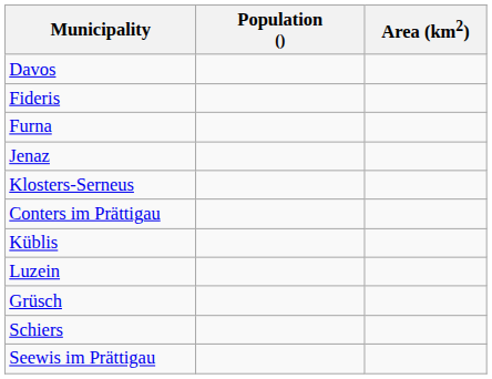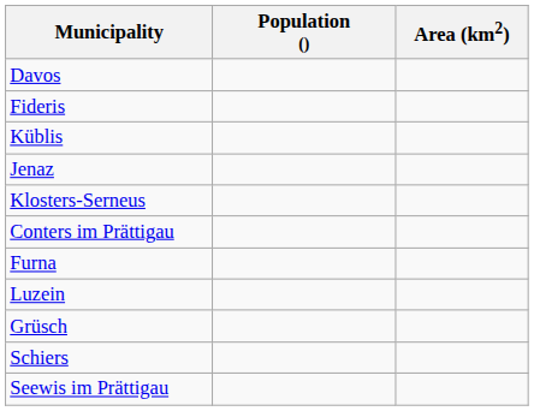rows swapped: Furna <-> Küblis
